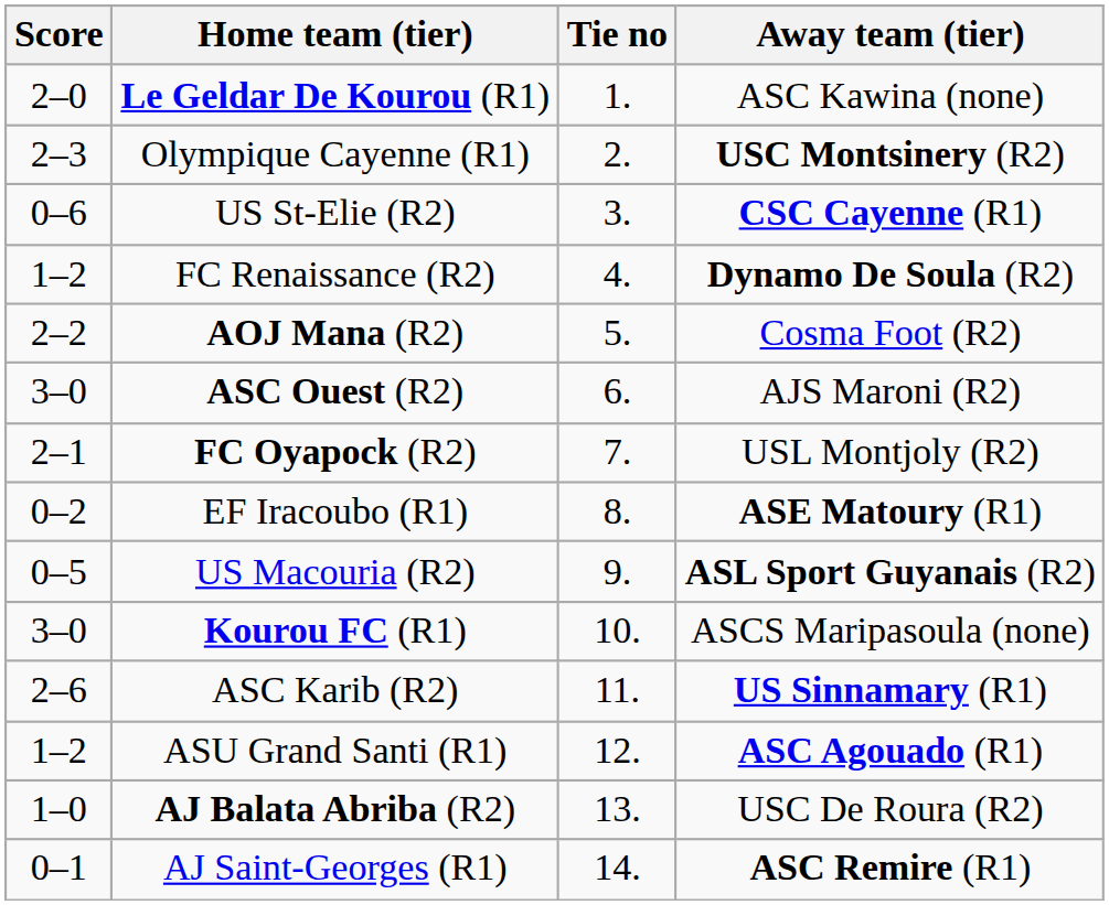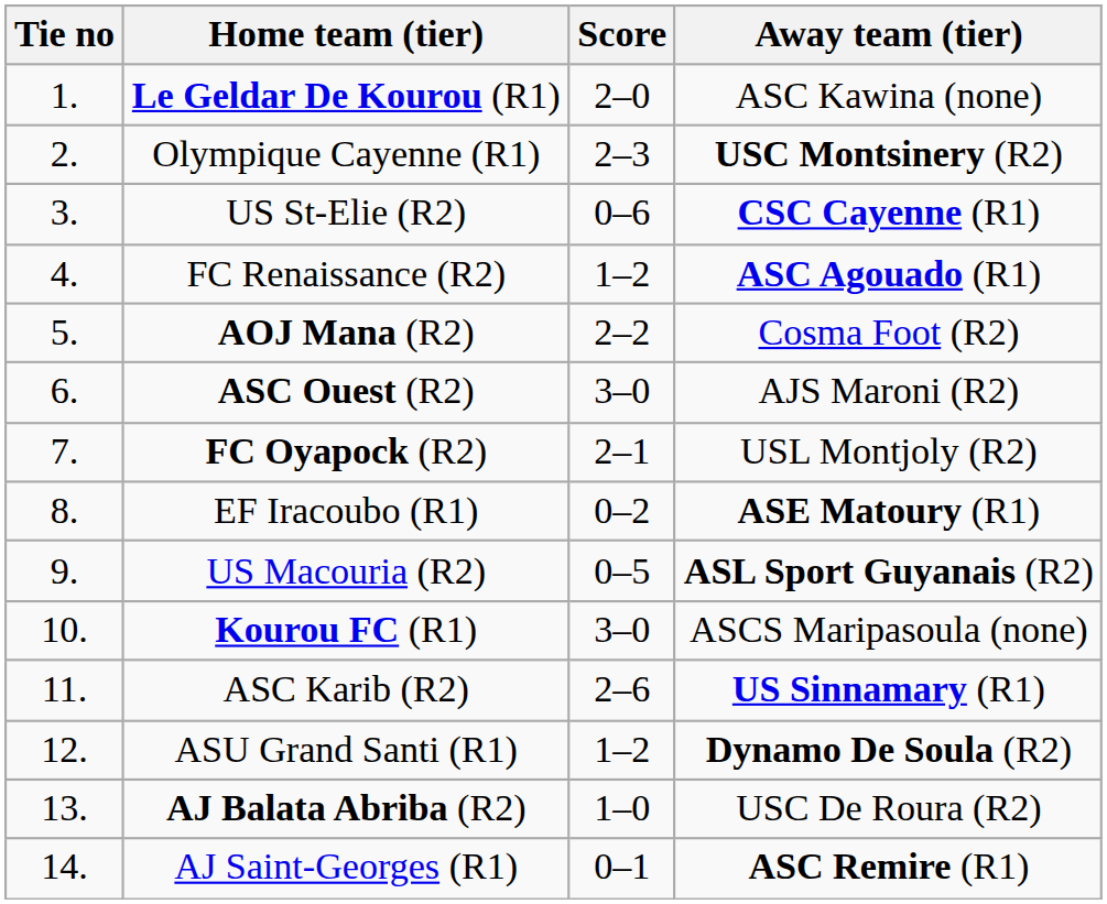columns swapped: Tie no <-> Score
FC Renaissance (R2) | Away team (tier): Dynamo De Soula (R2) -> ASC Agouado (R1)
ASU Grand Santi (R1) | Away team (tier): ASC Agouado (R1) -> Dynamo De Soula (R2)
